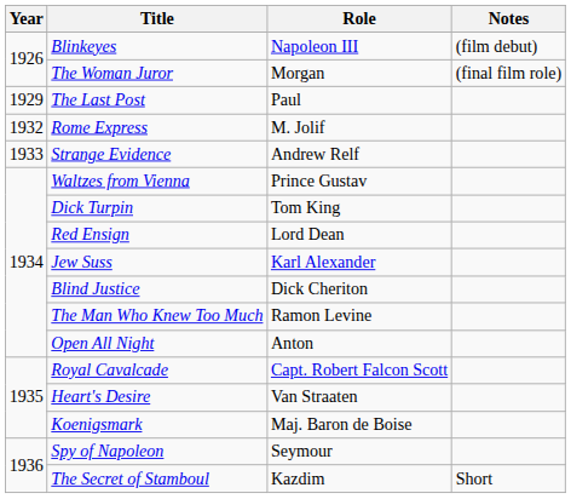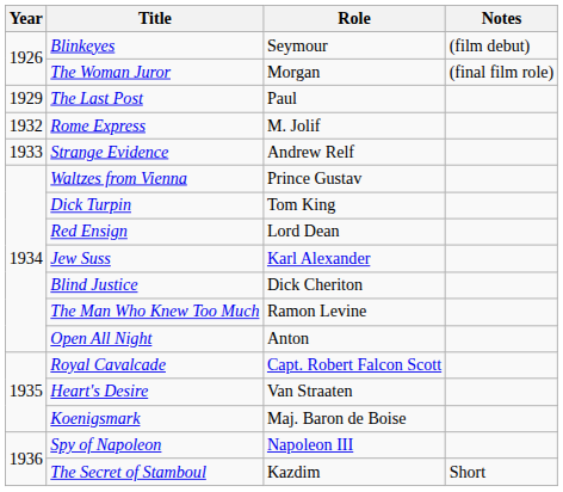Blinkeyes | Role: Napoleon III -> Seymour
Spy of Napoleon | Role: Seymour -> Napoleon III
